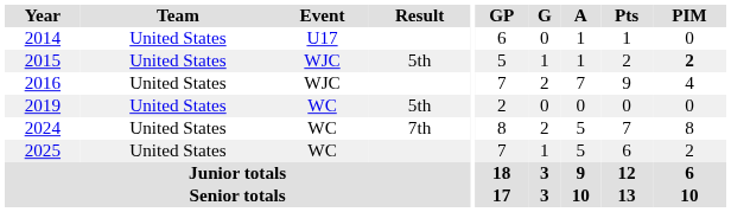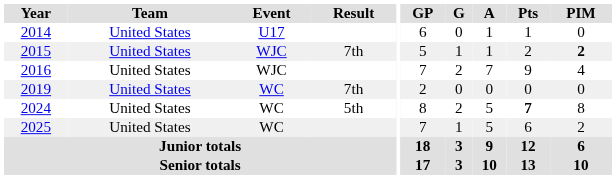2015 | Result: 5th -> 7th
2019 | Result: 5th -> 7th
2024 | Result: 7th -> 5th
2024 | Pts: normal -> bold
